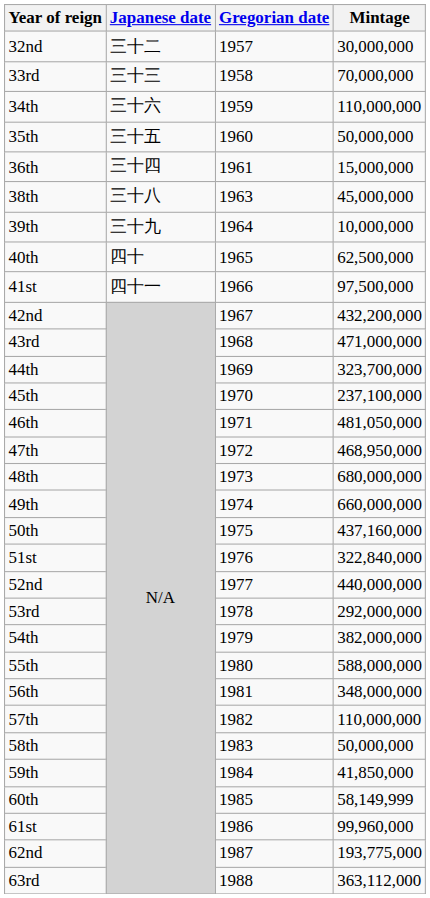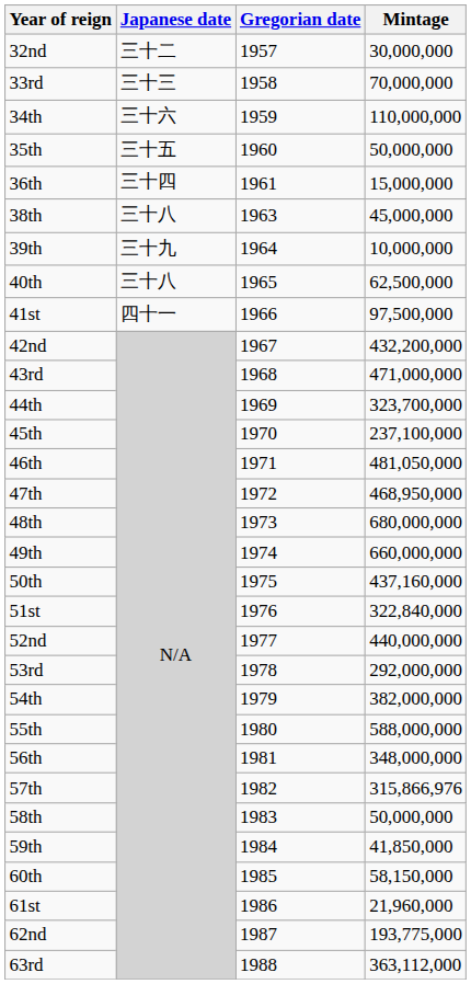40th | Japanese date: 四十 -> 三十八
57th | Mintage: 110,000,000 -> 315,866,976
60th | Mintage: 58,149,999 -> 58,150,000
61st | Mintage: 99,960,000 -> 21,960,000
